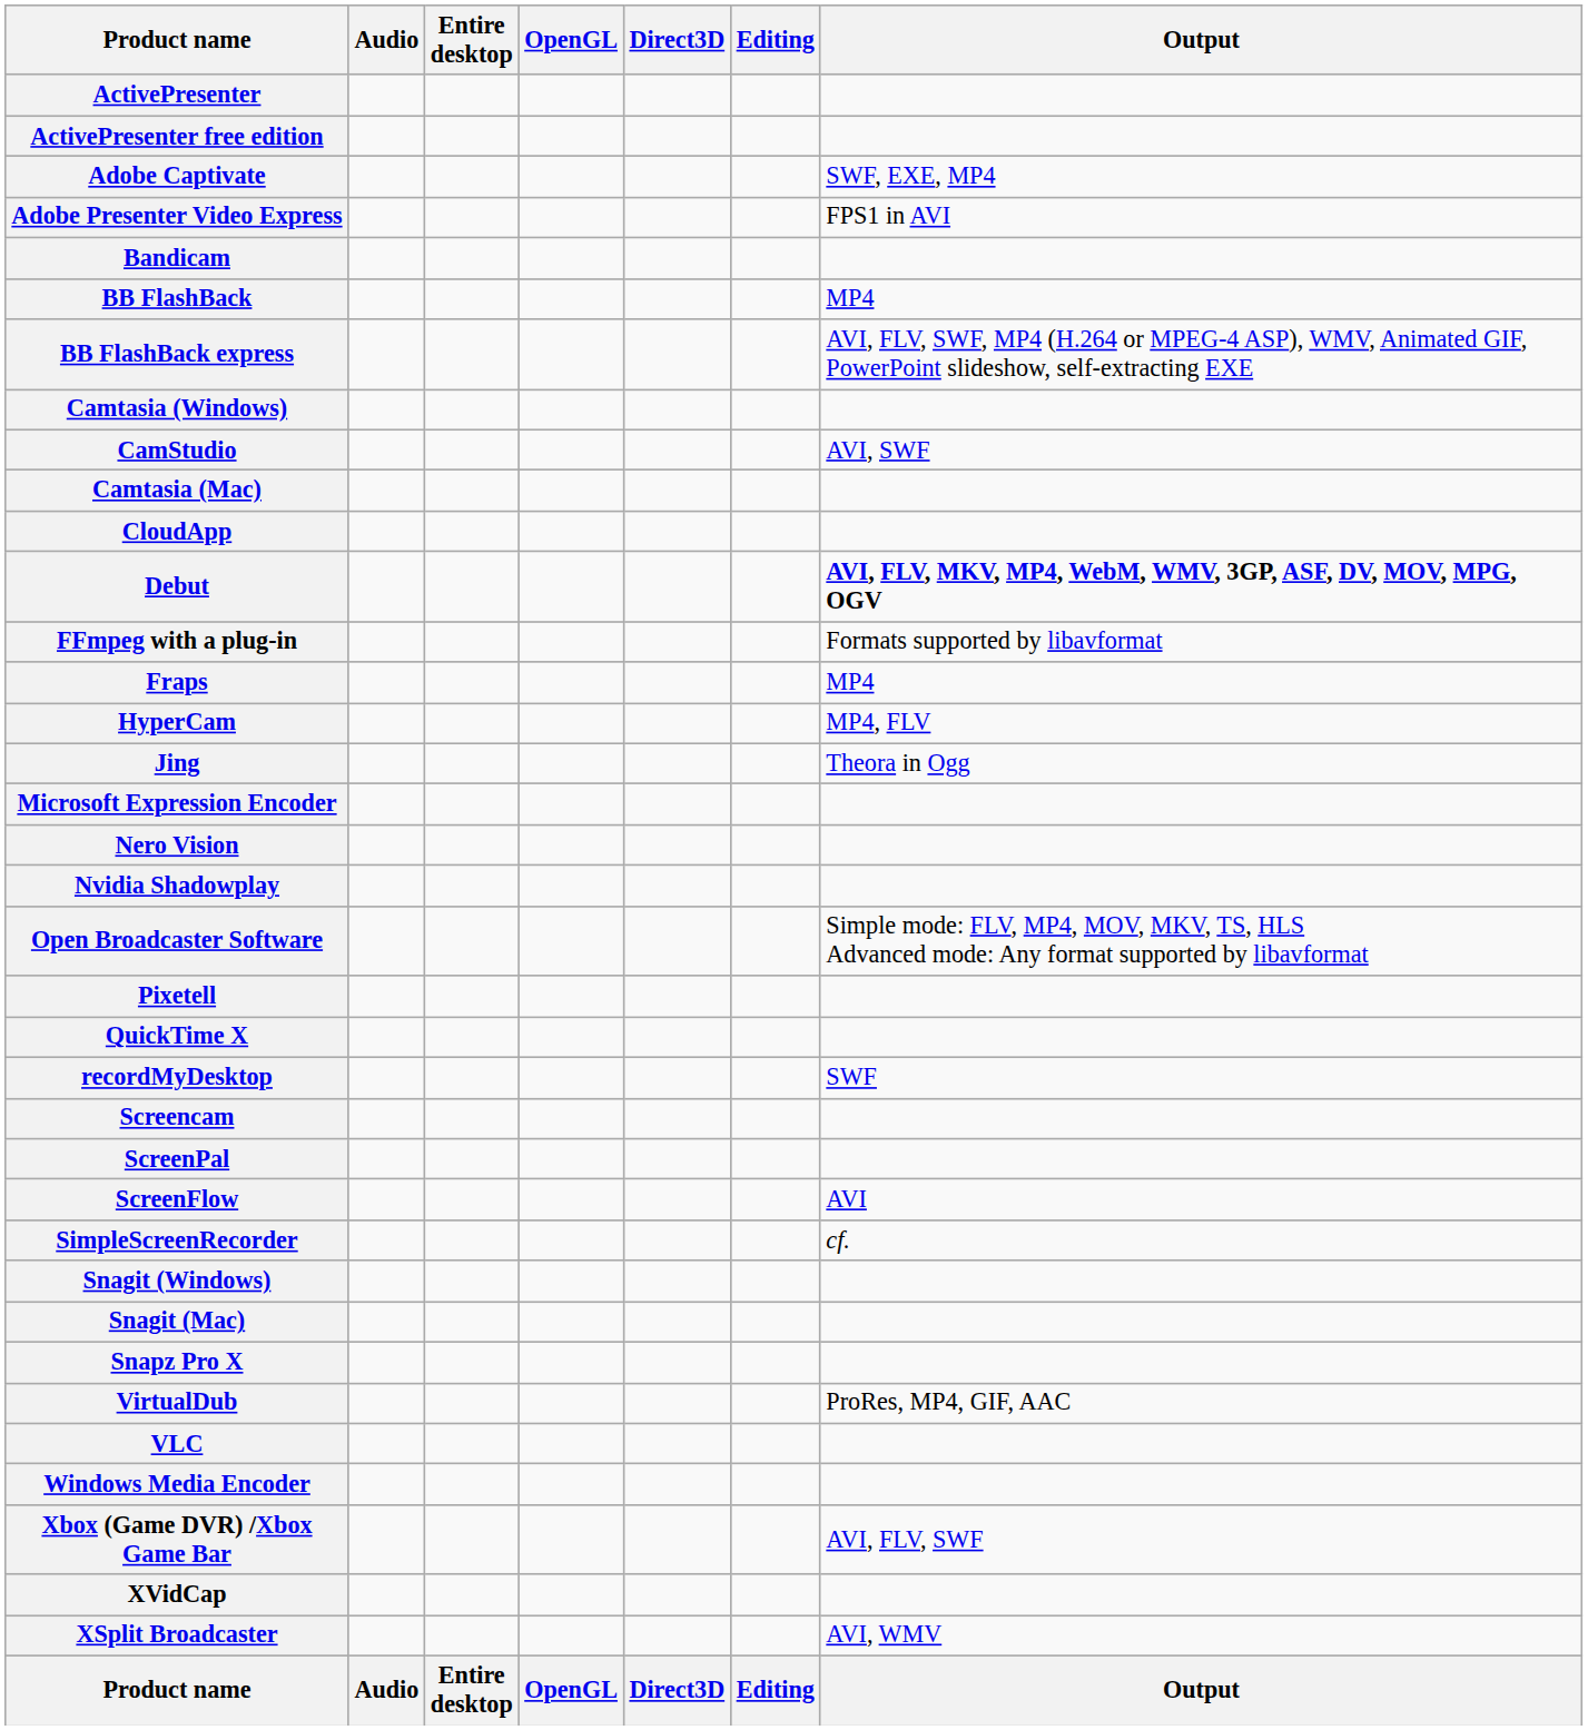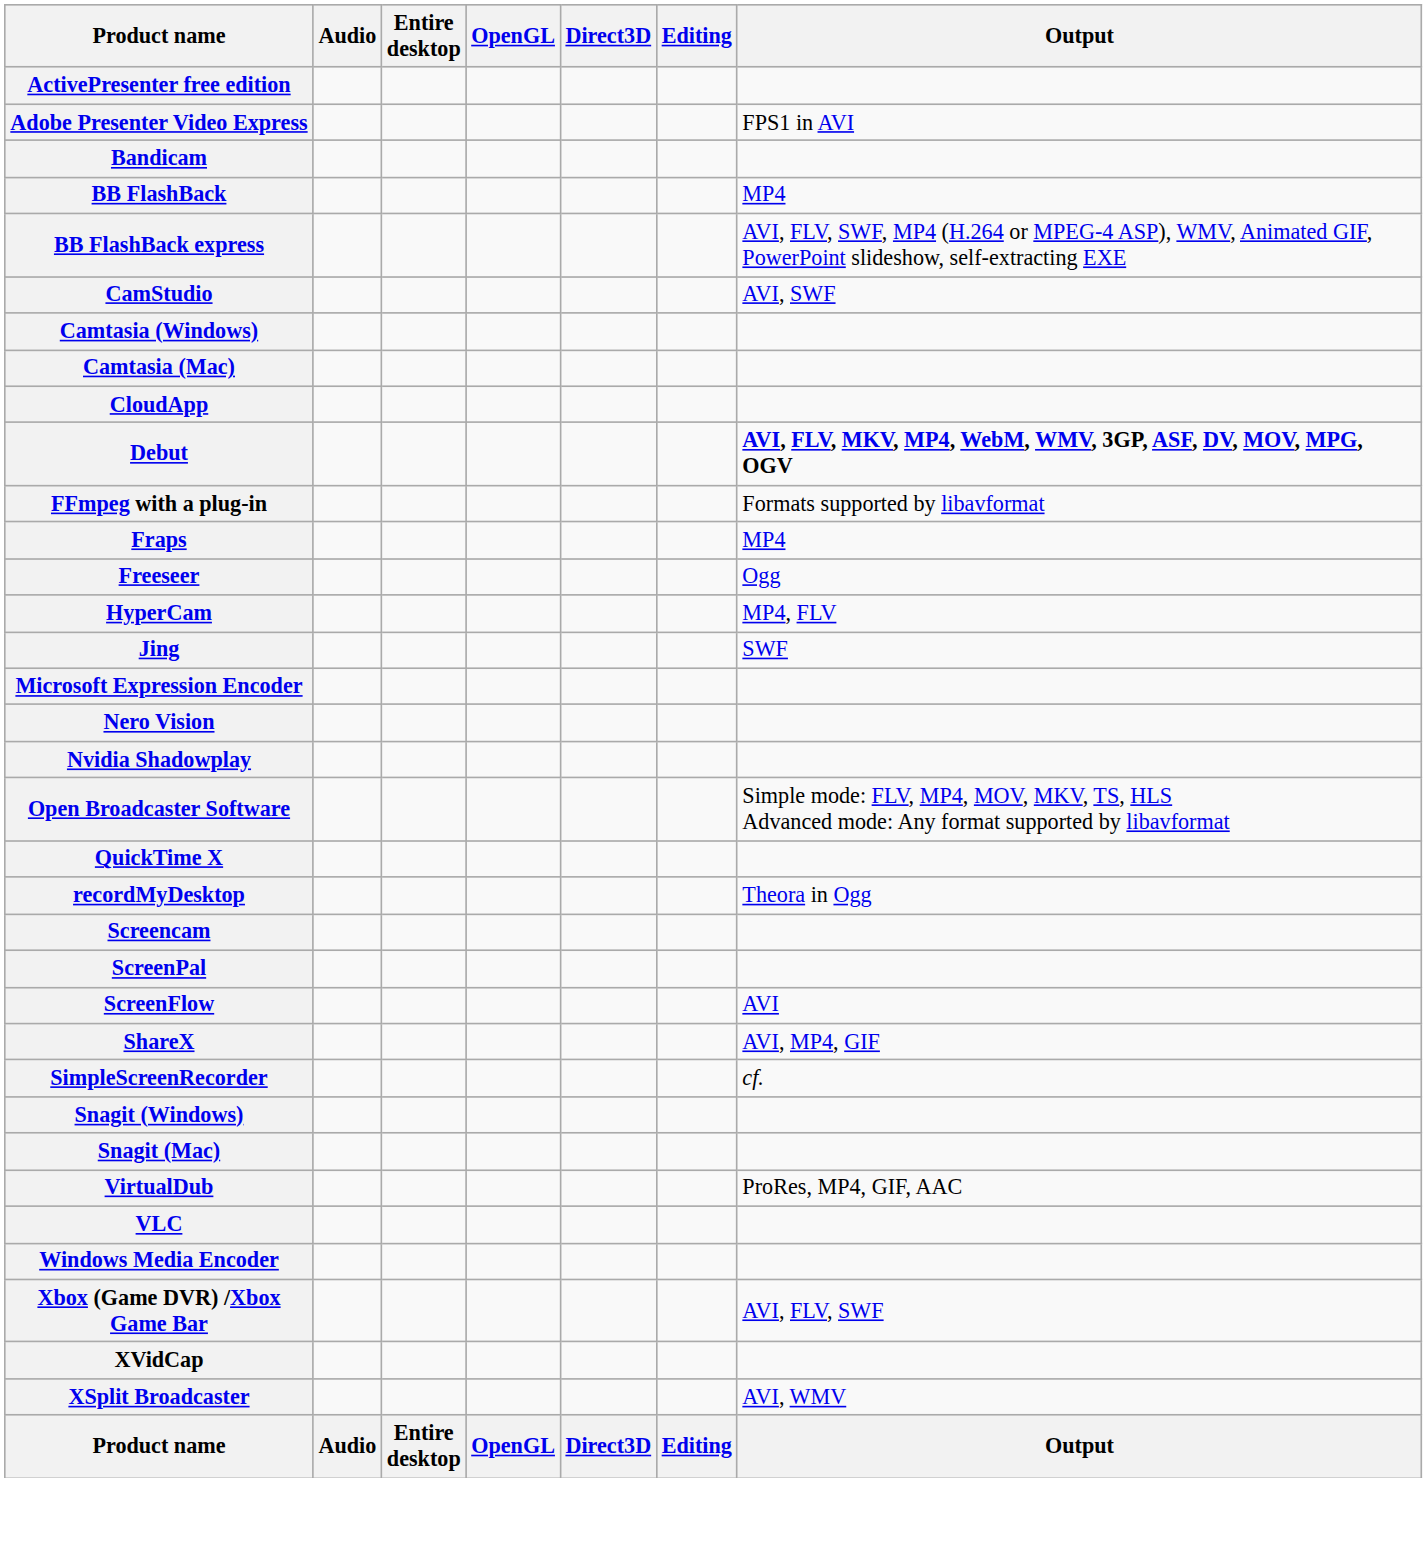- row: ActivePresenter
- row: Adobe Captivate | SWF, EXE, MP4
rows swapped: CamStudio <-> Camtasia (Windows)
+ row: Freeseer | Ogg
Jing | Output: Theora in Ogg -> SWF
- row: Pixetell
recordMyDesktop | Output: SWF -> Theora in Ogg
+ row: ShareX | AVI, MP4, GIF
- row: Snapz Pro X
